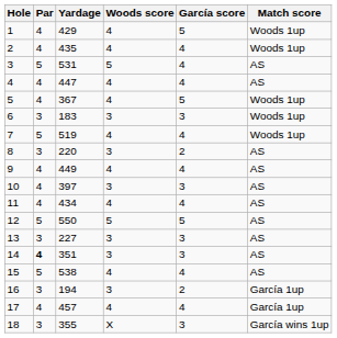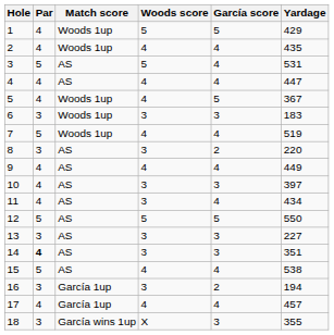columns swapped: Yardage <-> Match score
1 | Woods score: 4 -> 5
11 | Woods score: 4 -> 3
